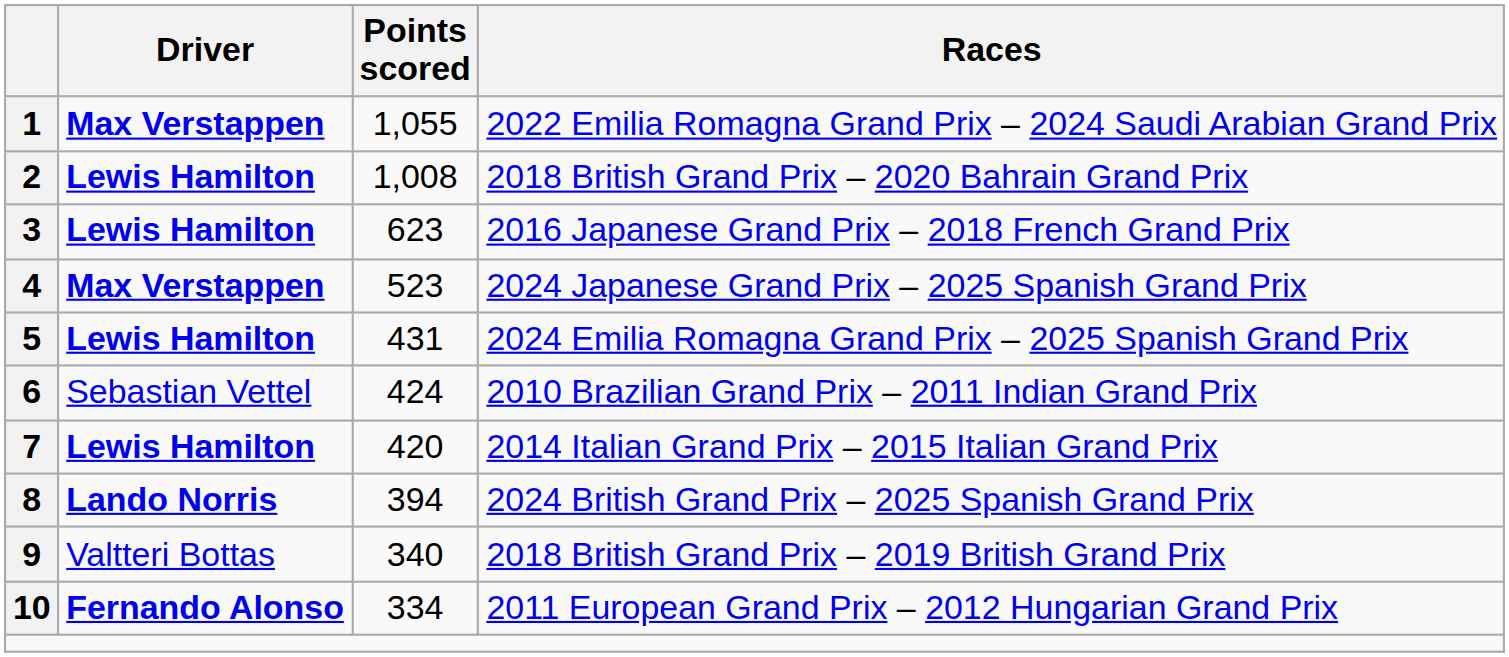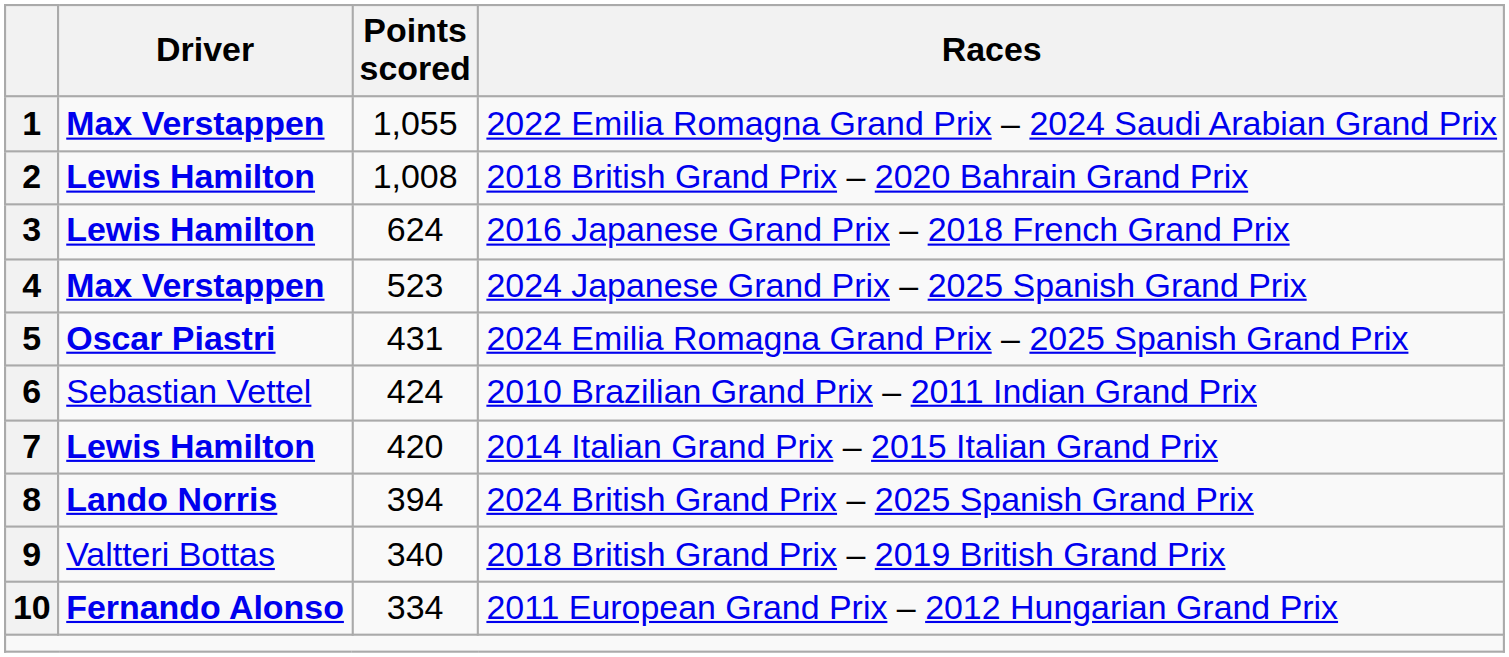3 | Points scored: 623 -> 624
5 | Driver: Lewis Hamilton -> Oscar Piastri
